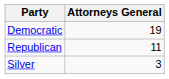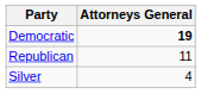Democratic | Attorneys General: normal -> bold
Silver | Attorneys General: 3 -> 4
